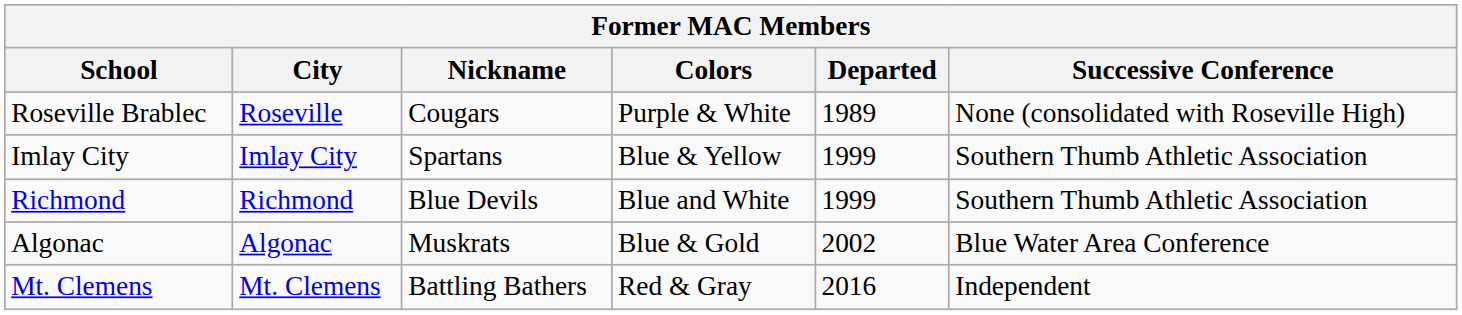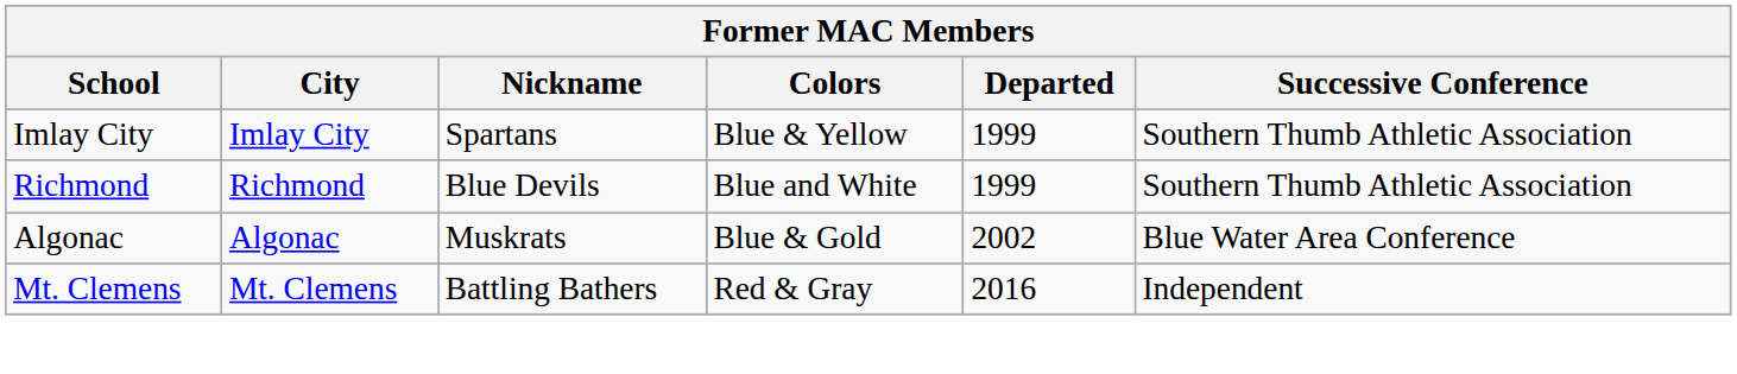- row: Roseville Brablec | Roseville | Cougars | Purple & White | 1989 | None (consolidated with Roseville High)
